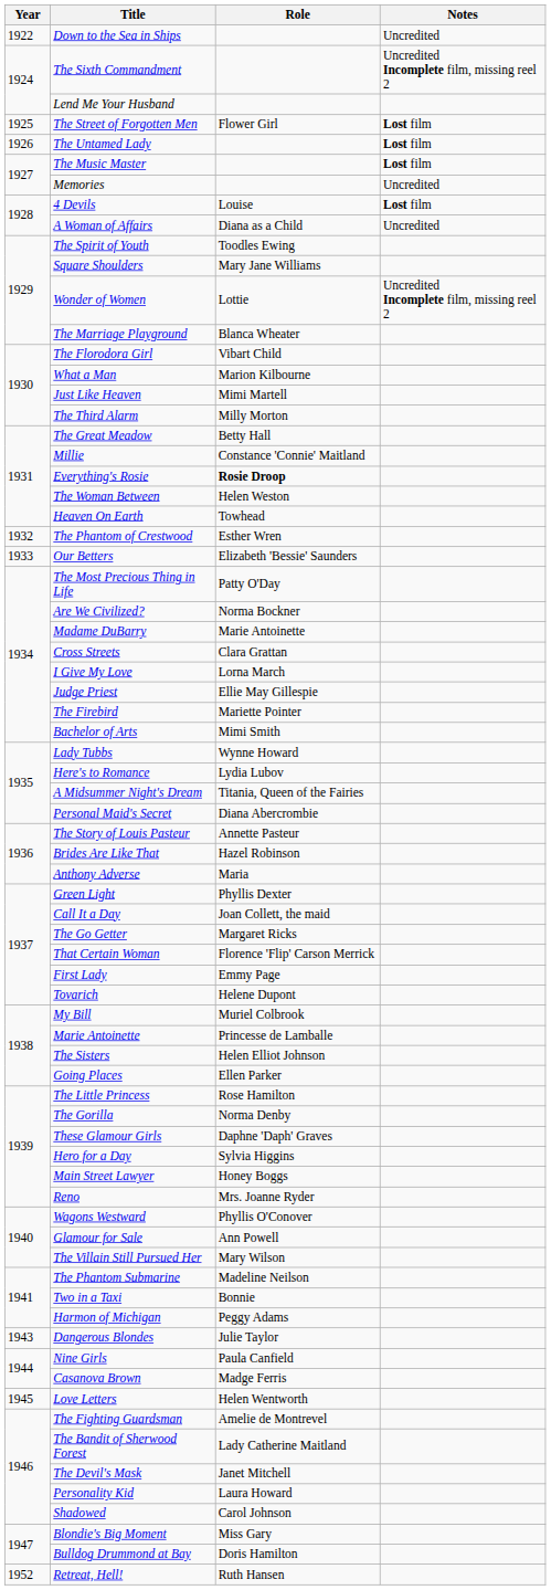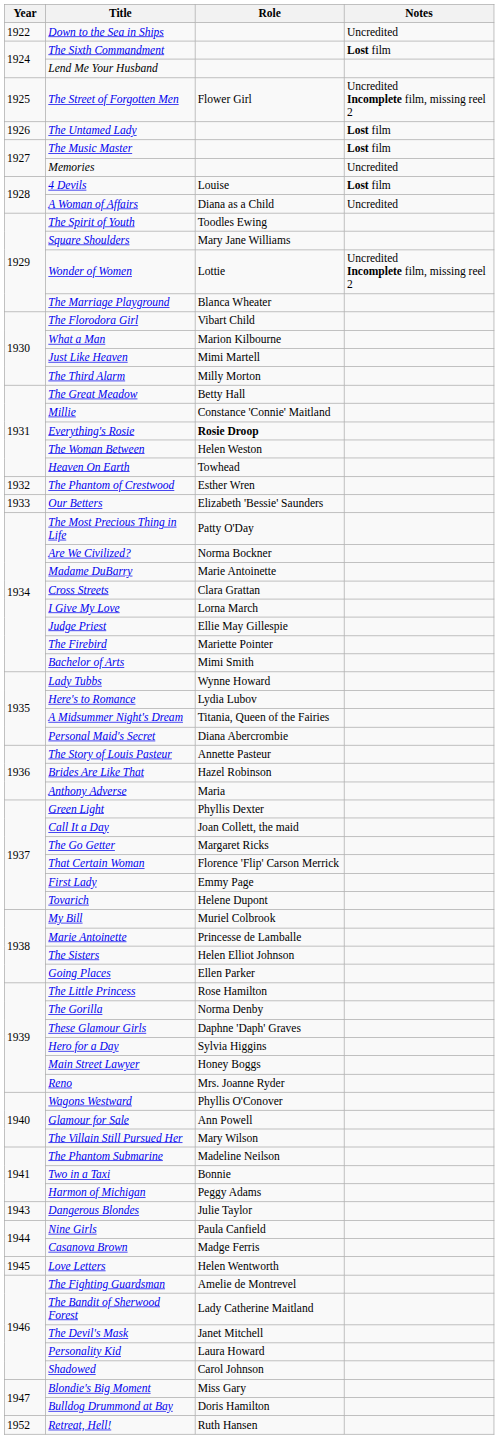The Sixth Commandment | Notes: Uncredited Incomplete film, missing reel 2 -> Lost film
The Street of Forgotten Men | Notes: Lost film -> Uncredited Incomplete film, missing reel 2
